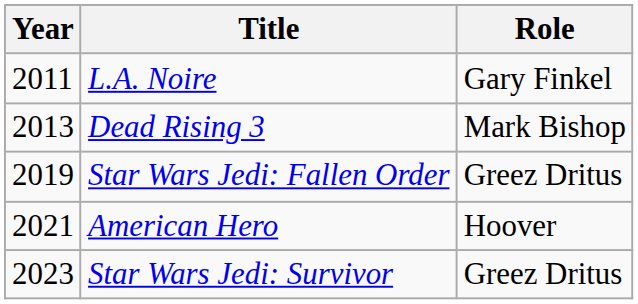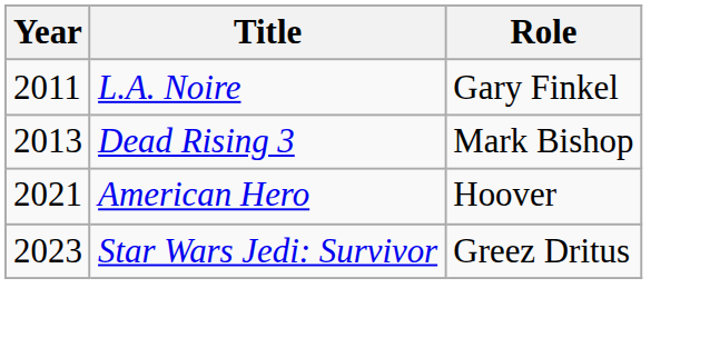- row: 2019 | Star Wars Jedi: Fallen Order | Greez Dritus
